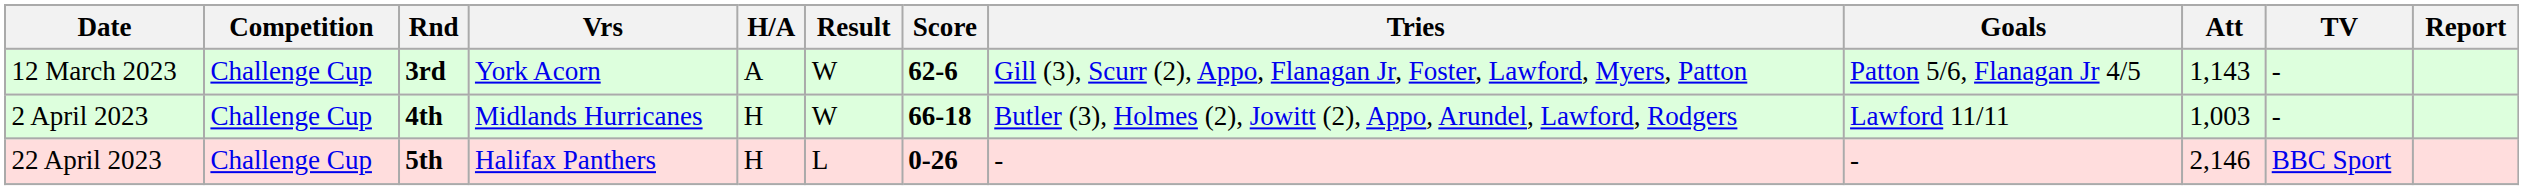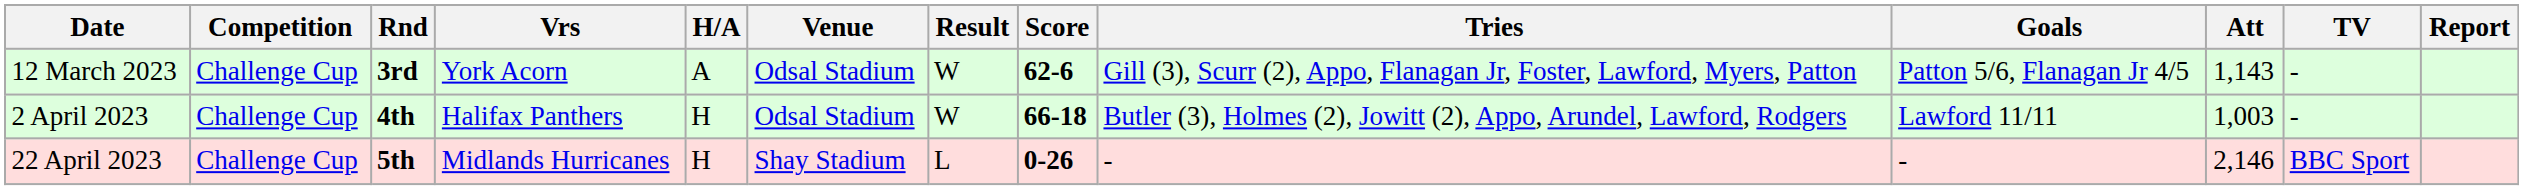+ column: Venue | Odsal Stadium | Odsal Stadium | Shay Stadium
2 April 2023 | Vrs: Midlands Hurricanes -> Halifax Panthers
22 April 2023 | Vrs: Halifax Panthers -> Midlands Hurricanes
